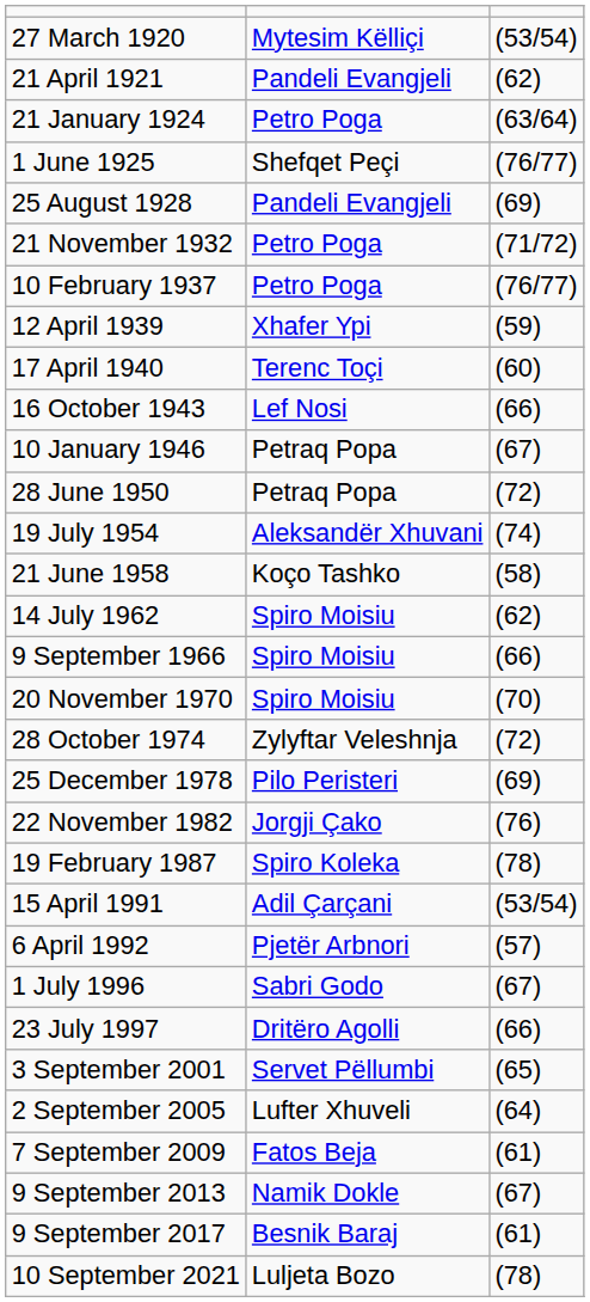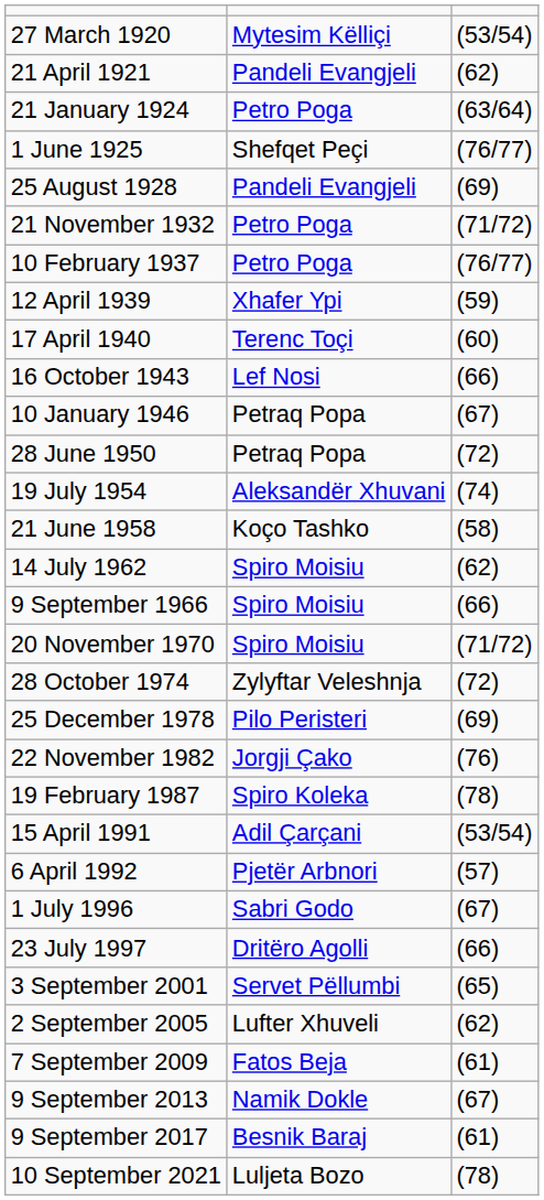20 November 1970 | column 3: (70) -> (71/72)
2 September 2005 | column 3: (64) -> (62)
